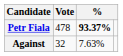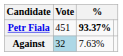Petr Fiala | Vote: 478 -> 451
Against | Vote: no background -> lightblue background
